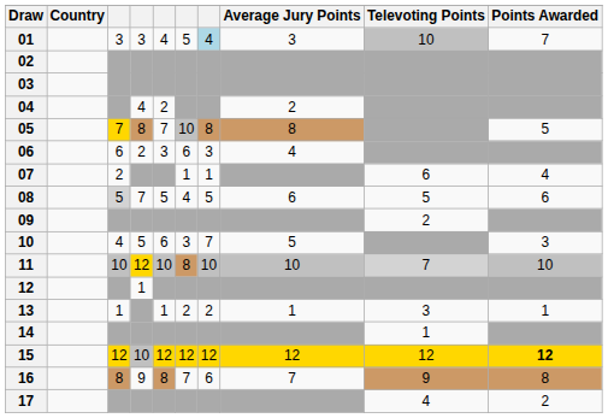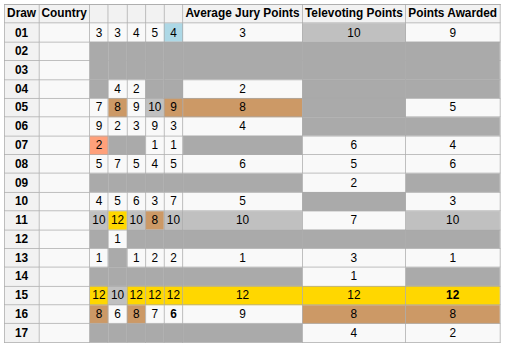01 | Points Awarded: 7 -> 9
05 | column 3: gold background -> no background
05 | column 5: 7 -> 9
05 | column 7: 8 -> 9
06 | column 3: 6 -> 9
06 | column 6: 6 -> 9
07 | column 3: no background -> lightsalmon background
08 | column 3: lightgrey background -> no background
11 | Televoting Points: lightgrey background -> no background
16 | column 4: 9 -> 6
16 | column 7: normal -> bold
16 | Average Jury Points: 7 -> 9
16 | Televoting Points: 9 -> 8
